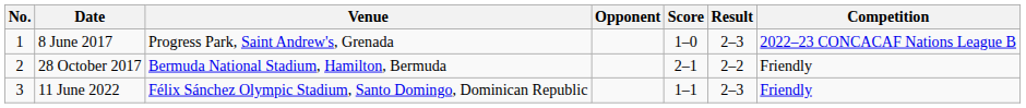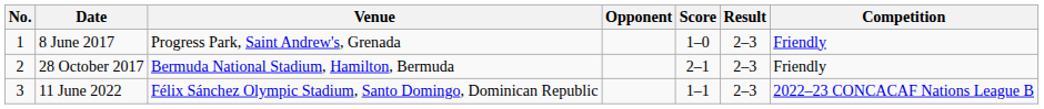8 June 2017 | Competition: 2022–23 CONCACAF Nations League B -> Friendly
28 October 2017 | Result: 2–2 -> 2–3
11 June 2022 | Competition: Friendly -> 2022–23 CONCACAF Nations League B
